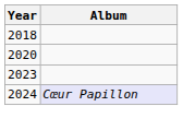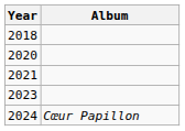+ row: 2021
2024 | Album: lavender background -> no background
